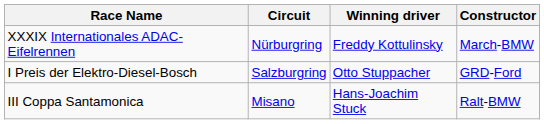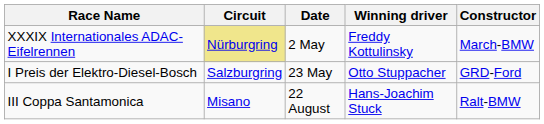+ column: Date | 2 May | 23 May | 22 August
XXXIX Internationales ADAC-Eifelrennen | Circuit: no background -> khaki background
